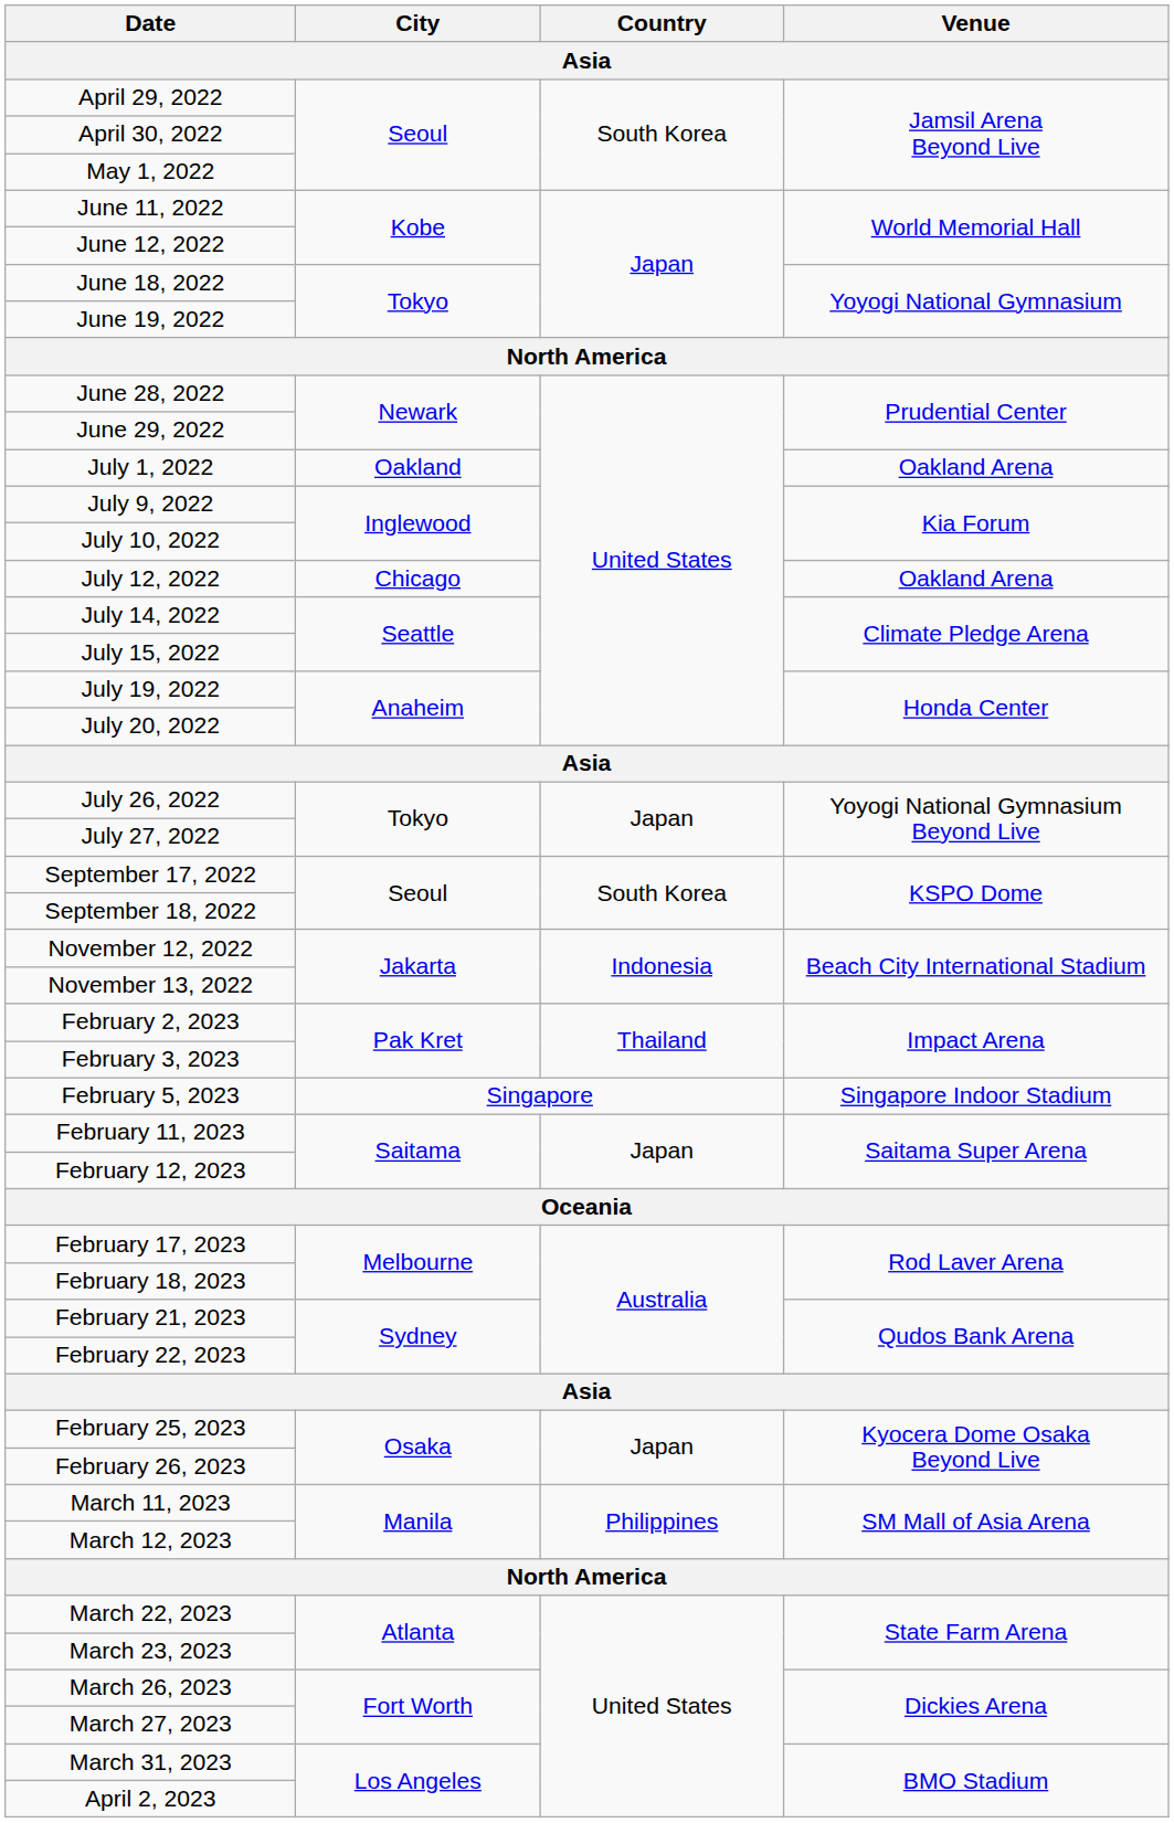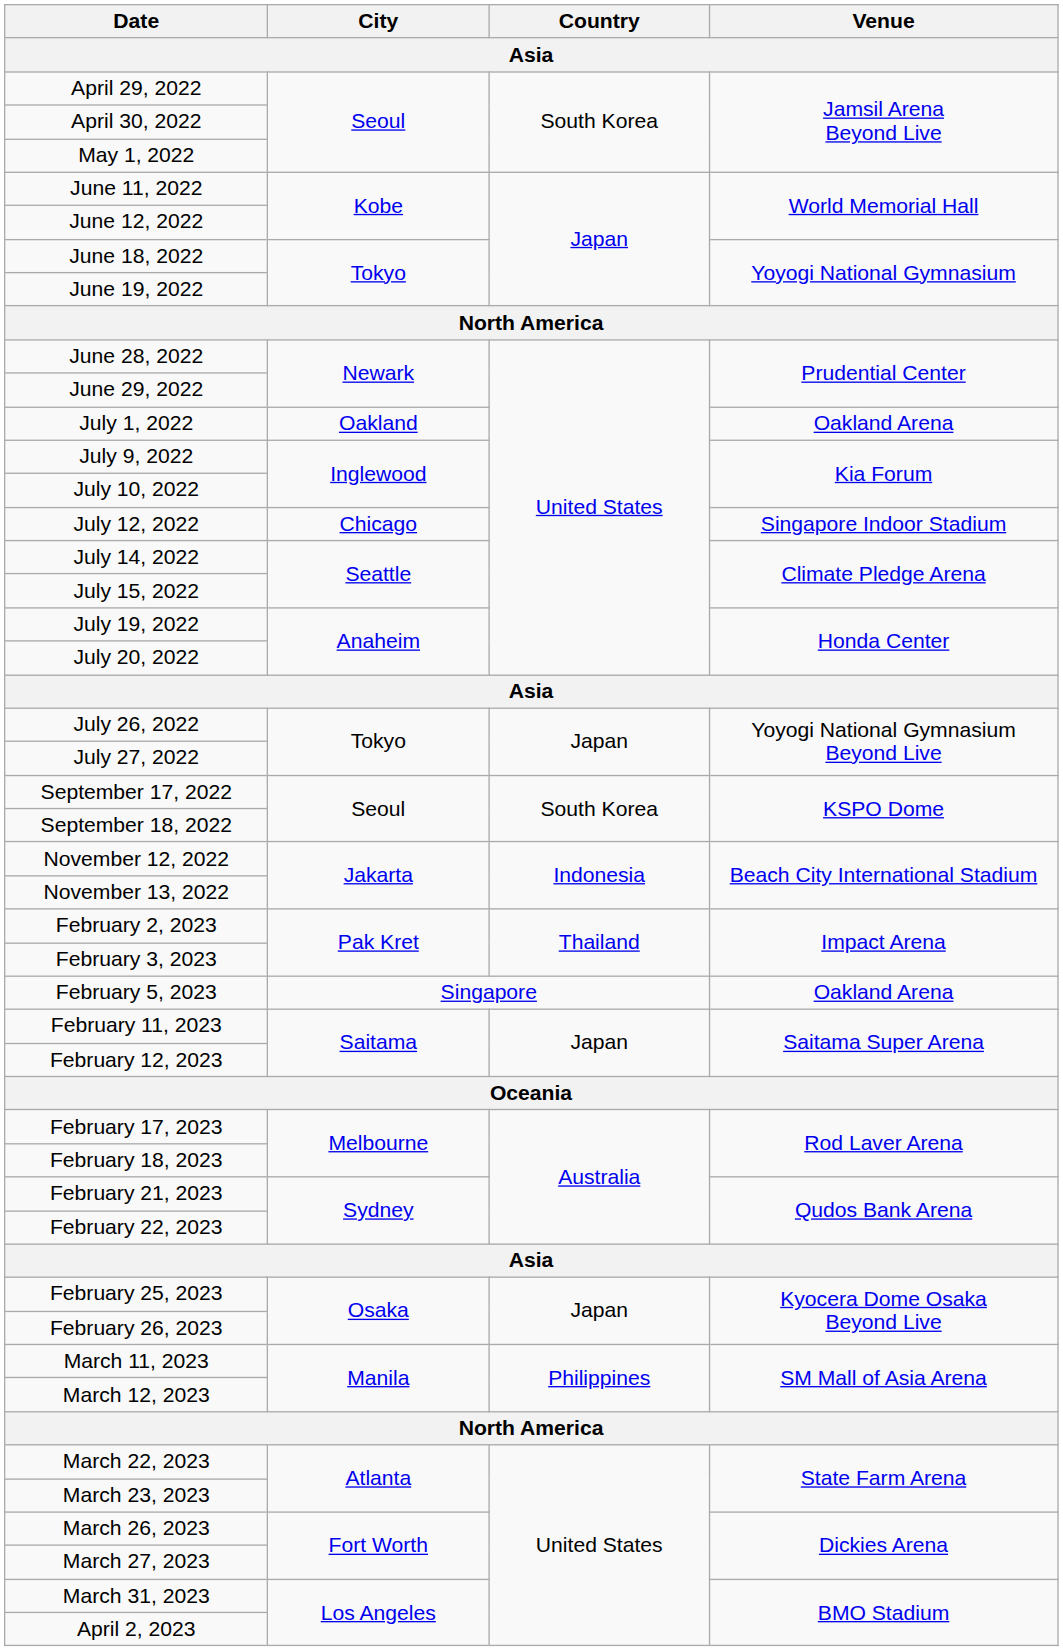July 12, 2022 | Venue: Oakland Arena -> Singapore Indoor Stadium
February 5, 2023 | Venue: Singapore Indoor Stadium -> Oakland Arena
